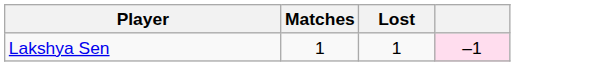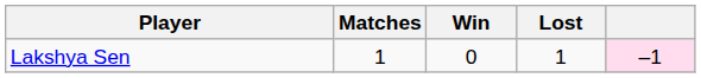+ column: Win | 0
